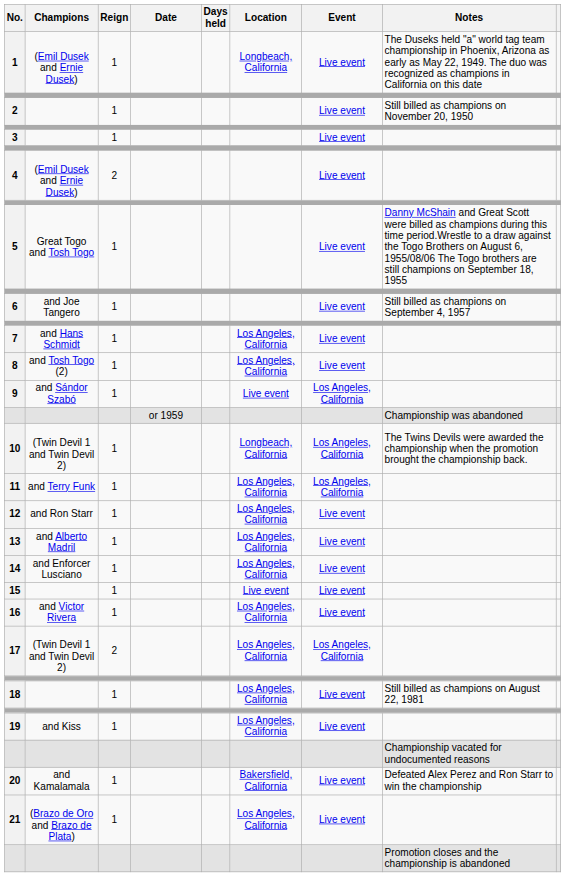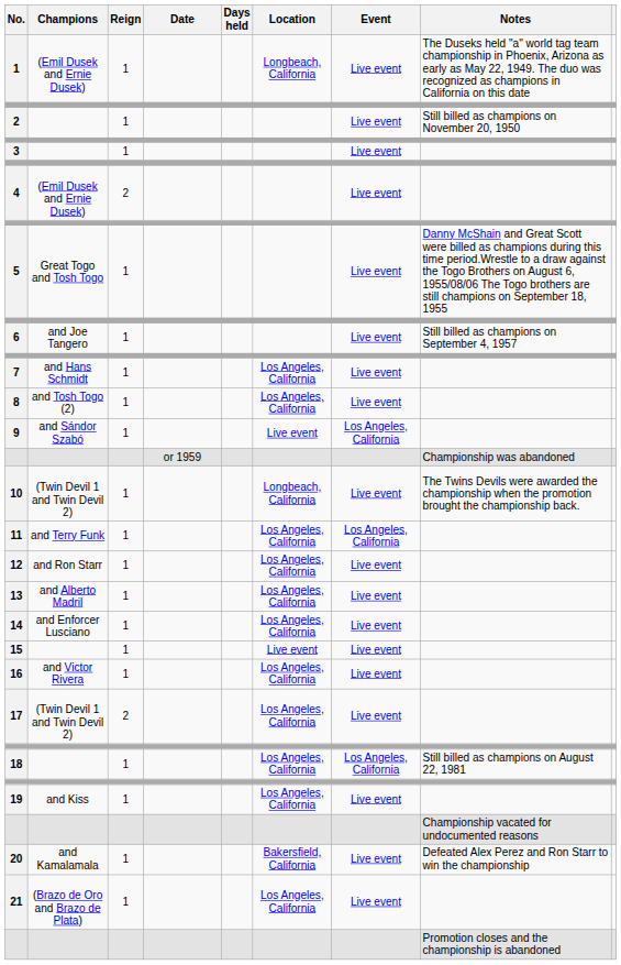10 | Event: Los Angeles, California -> Live event
17 | Event: Los Angeles, California -> Live event
18 | Event: Live event -> Los Angeles, California
